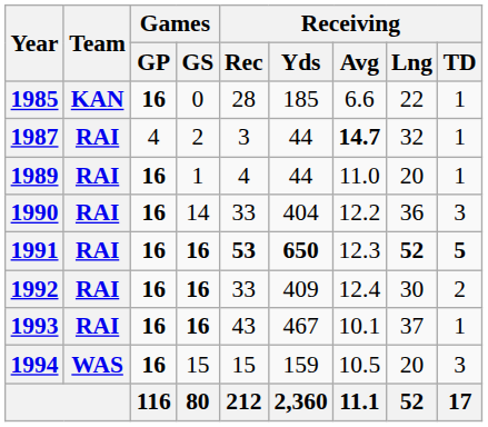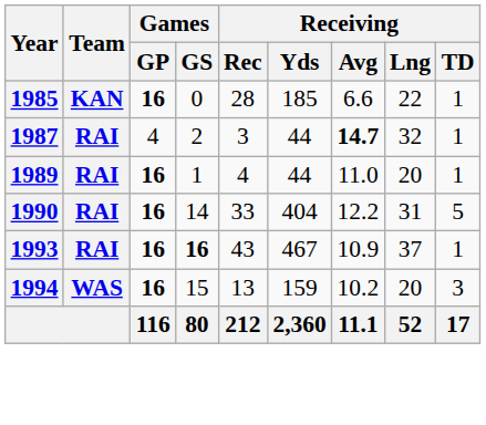1990 | Receiving / Lng: 36 -> 31
1990 | Receiving / TD: 3 -> 5
- row: 1991 | RAI | 16 | 16 | 53 | 650 | 12.3 | 52 | 5
- row: 1992 | RAI | 16 | 16 | 33 | 409 | 12.4 | 30 | 2
1993 | Receiving / Avg: 10.1 -> 10.9
1994 | Receiving / Rec: 15 -> 13
1994 | Receiving / Avg: 10.5 -> 10.2
